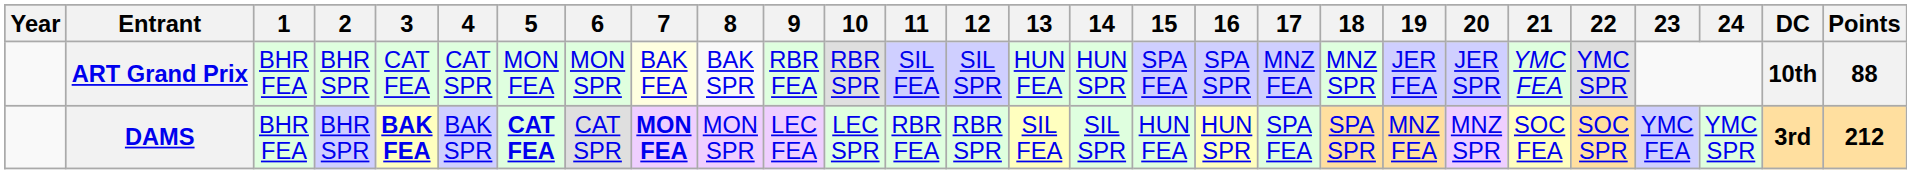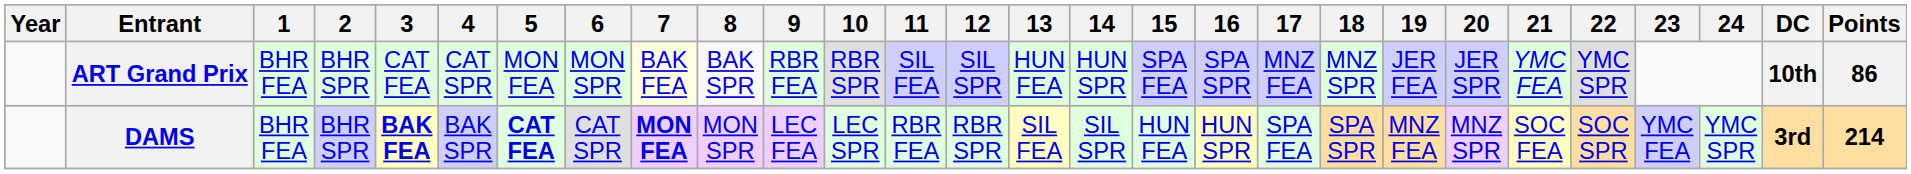ART Grand Prix | Points: 88 -> 86
DAMS | Points: 212 -> 214
